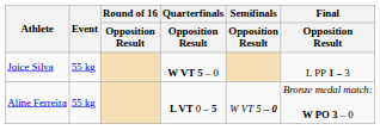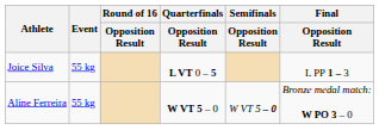Joice Silva | Quarterfinals / Opposition Result: W VT 5 – 0 -> L VT 0 – 5
Aline Ferreira | Quarterfinals / Opposition Result: L VT 0 – 5 -> W VT 5 – 0
